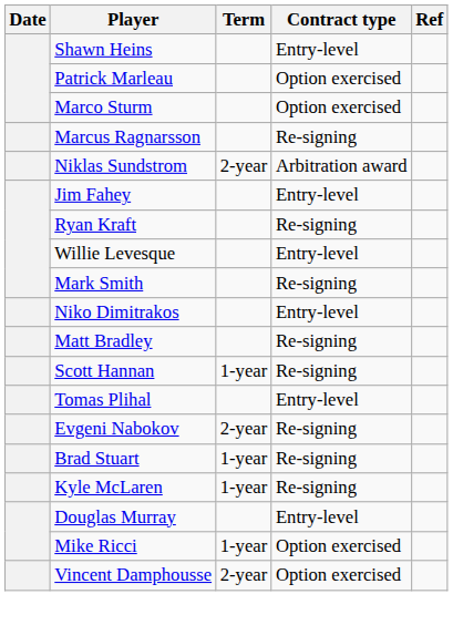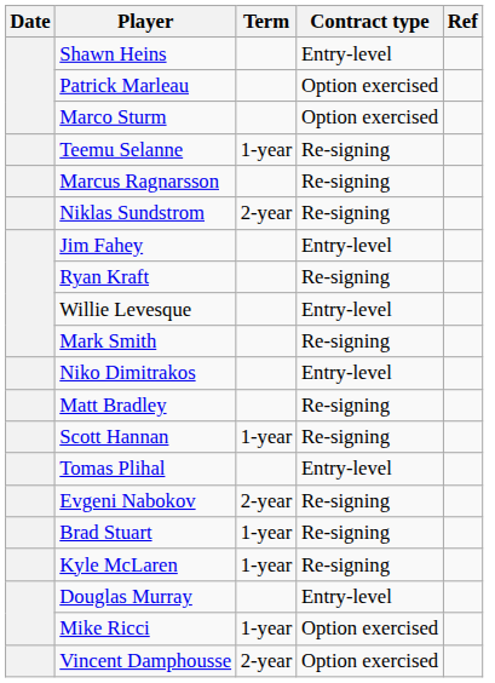+ row: Teemu Selanne | 1-year | Re-signing
Niklas Sundstrom | Contract type: Arbitration award -> Re-signing
